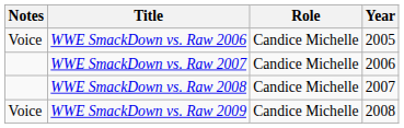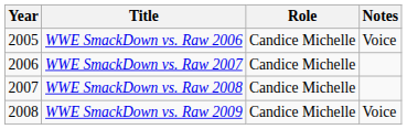columns swapped: Year <-> Notes
